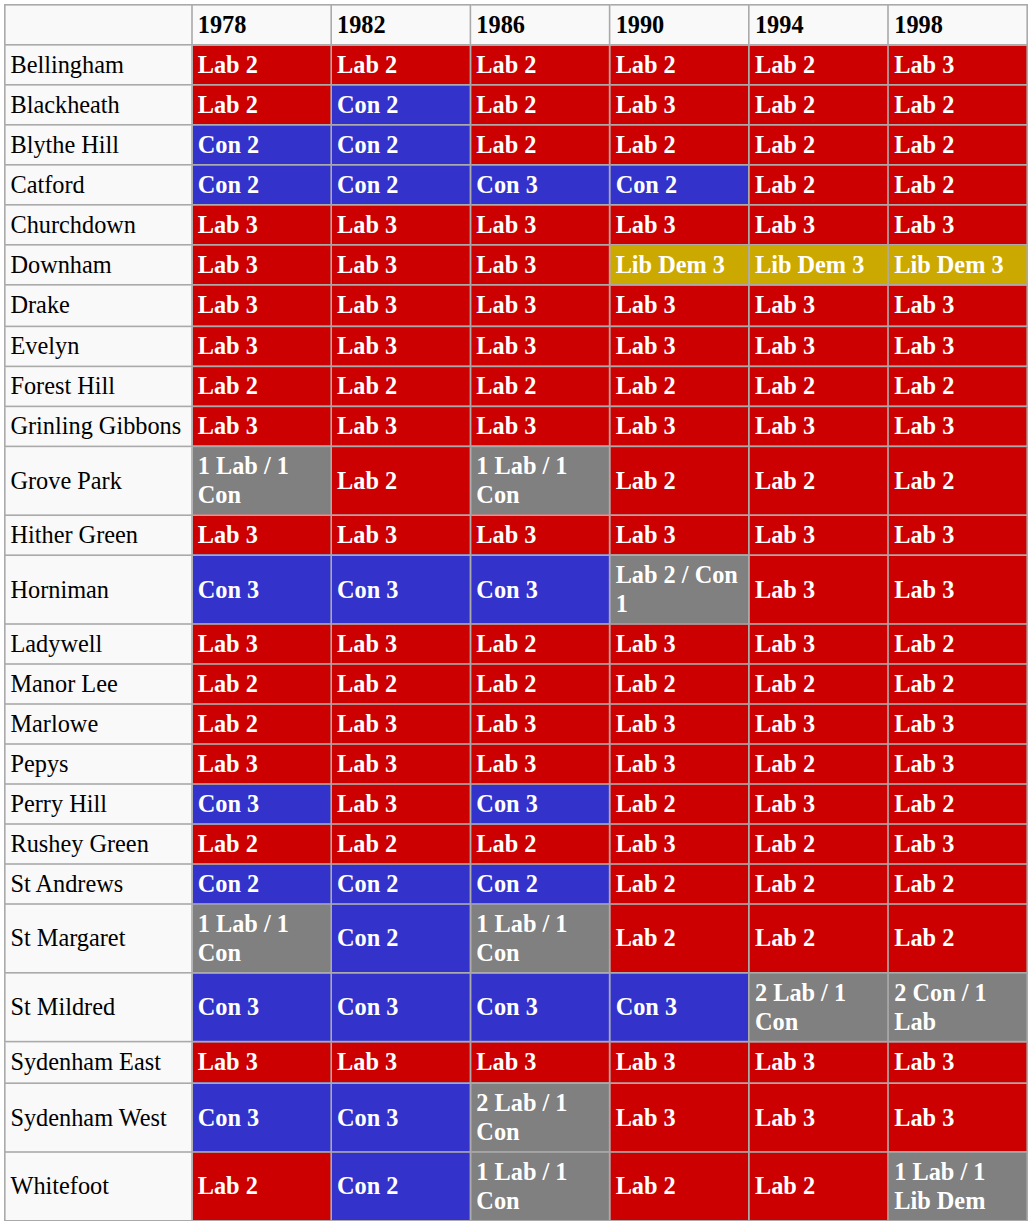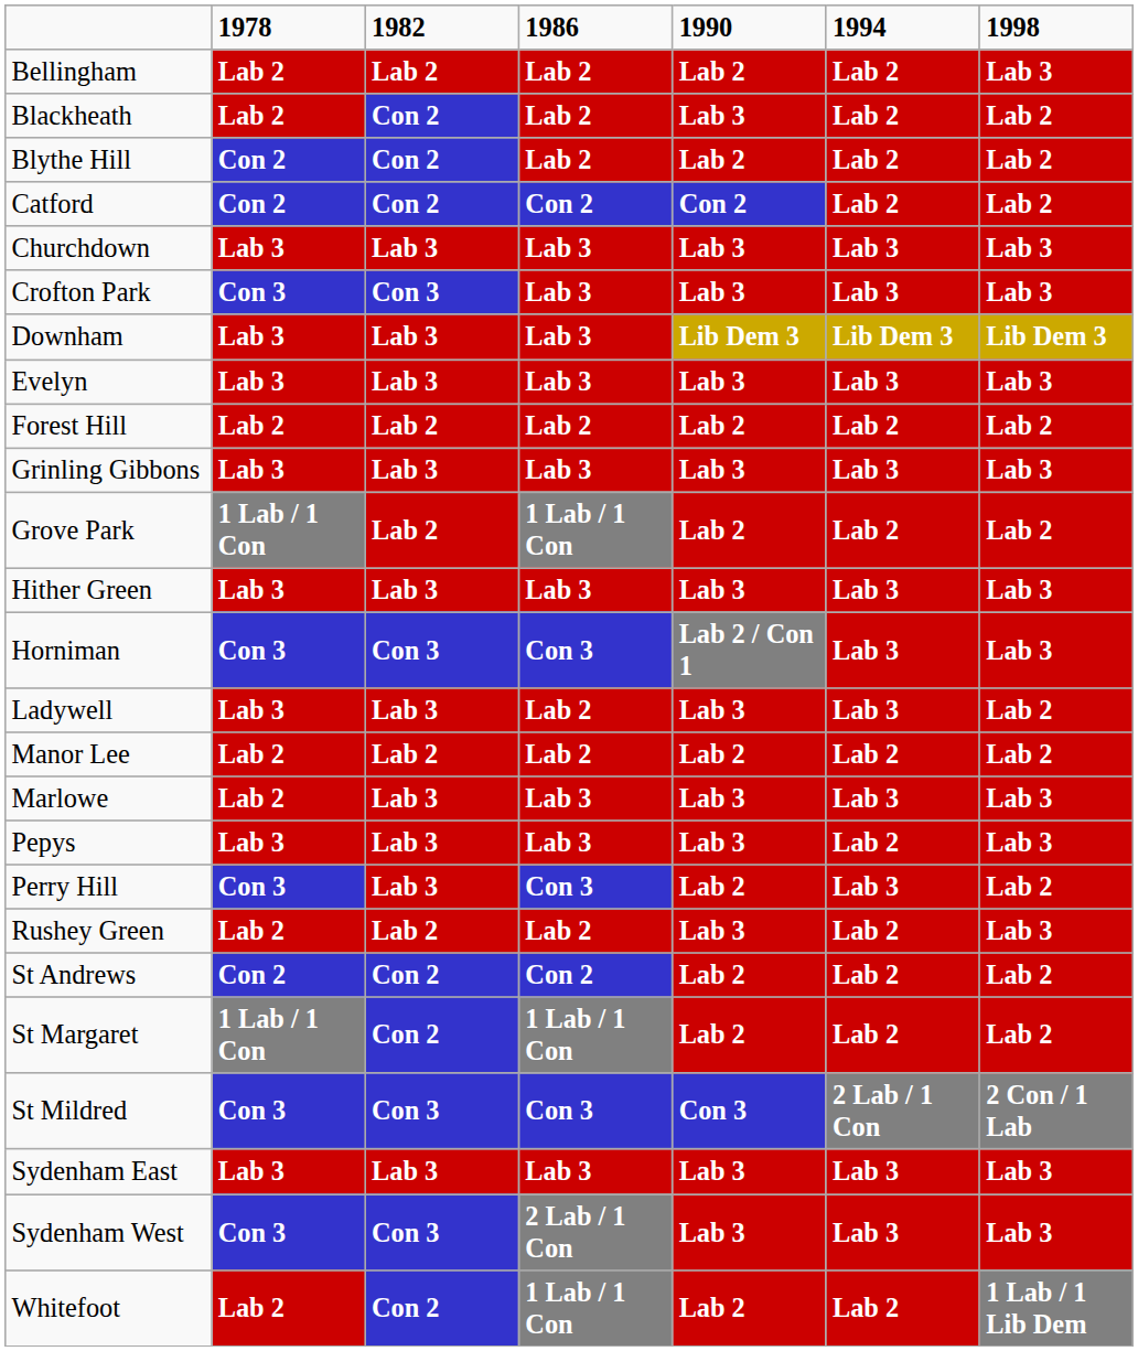Catford | 1986: Con 3 -> Con 2
+ row: Crofton Park | Con 3 | Con 3 | Lab 3 | Lab 3 | Lab 3 | Lab 3
- row: Drake | Lab 3 | Lab 3 | Lab 3 | Lab 3 | Lab 3 | Lab 3
